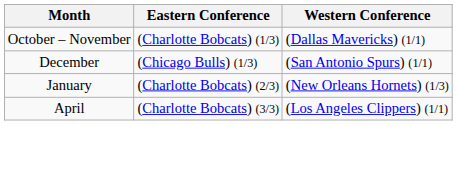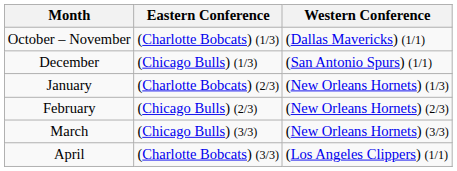+ row: February | (Chicago Bulls) (2/3) | (New Orleans Hornets) (2/3)
+ row: March | (Chicago Bulls) (3/3) | (New Orleans Hornets) (3/3)
